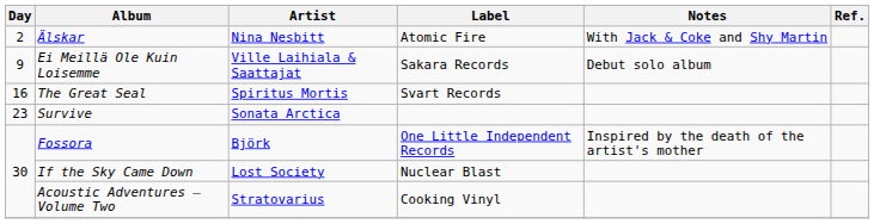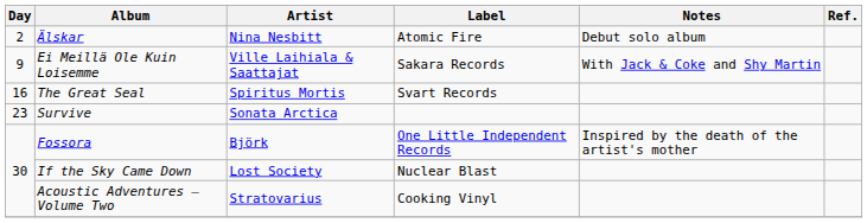Älskar | Notes: With Jack & Coke and Shy Martin -> Debut solo album
Ei Meillä Ole Kuin Loisemme | Notes: Debut solo album -> With Jack & Coke and Shy Martin
